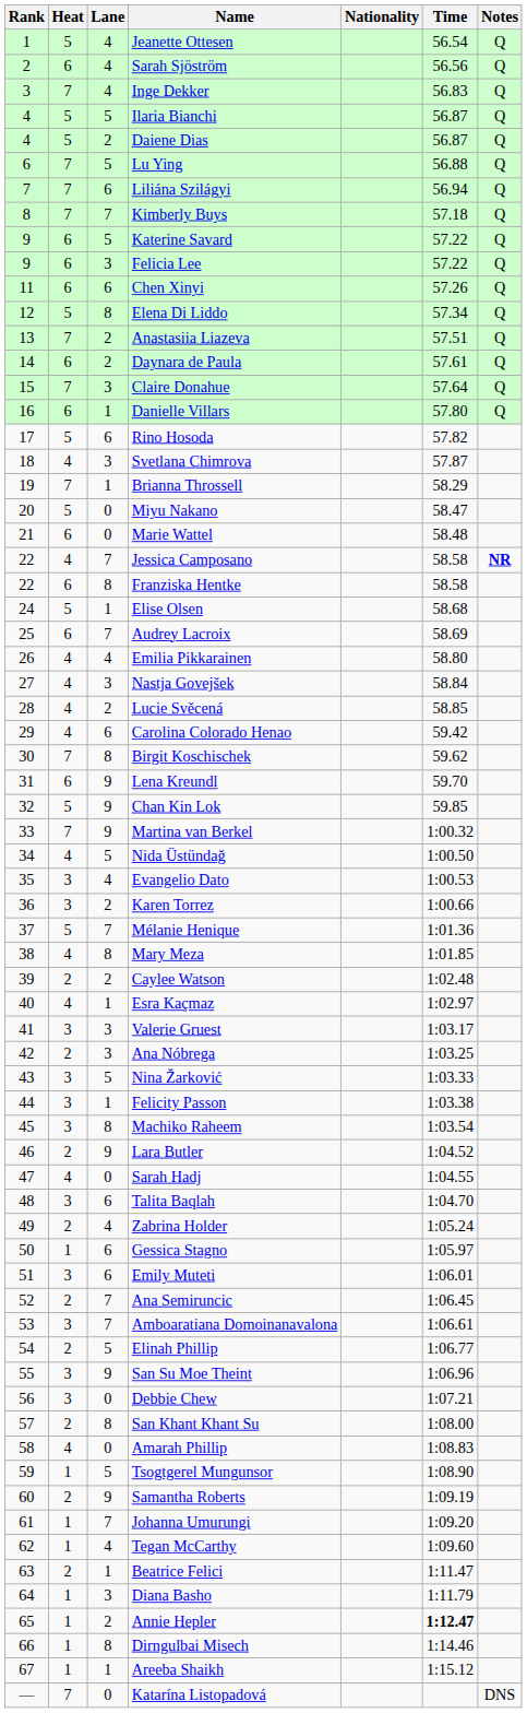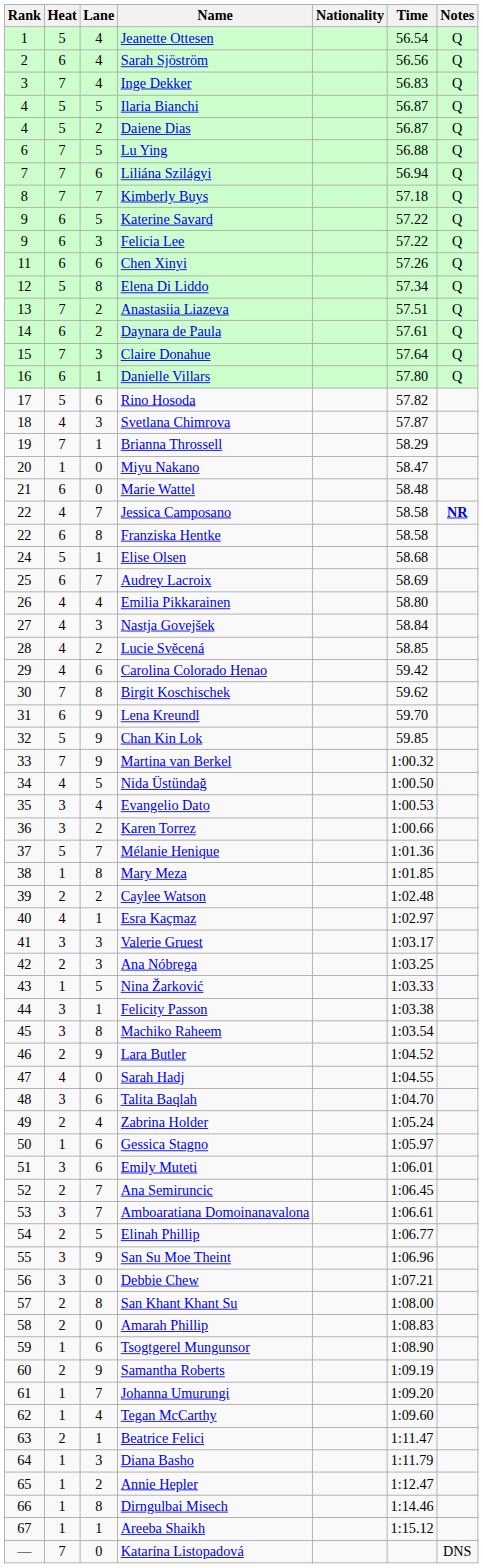Miyu Nakano | Heat: 5 -> 1
Mary Meza | Heat: 4 -> 1
Nina Žarković | Heat: 3 -> 1
Amarah Phillip | Heat: 4 -> 2
Tsogtgerel Mungunsor | Lane: 5 -> 6
Annie Hepler | Time: bold -> normal
